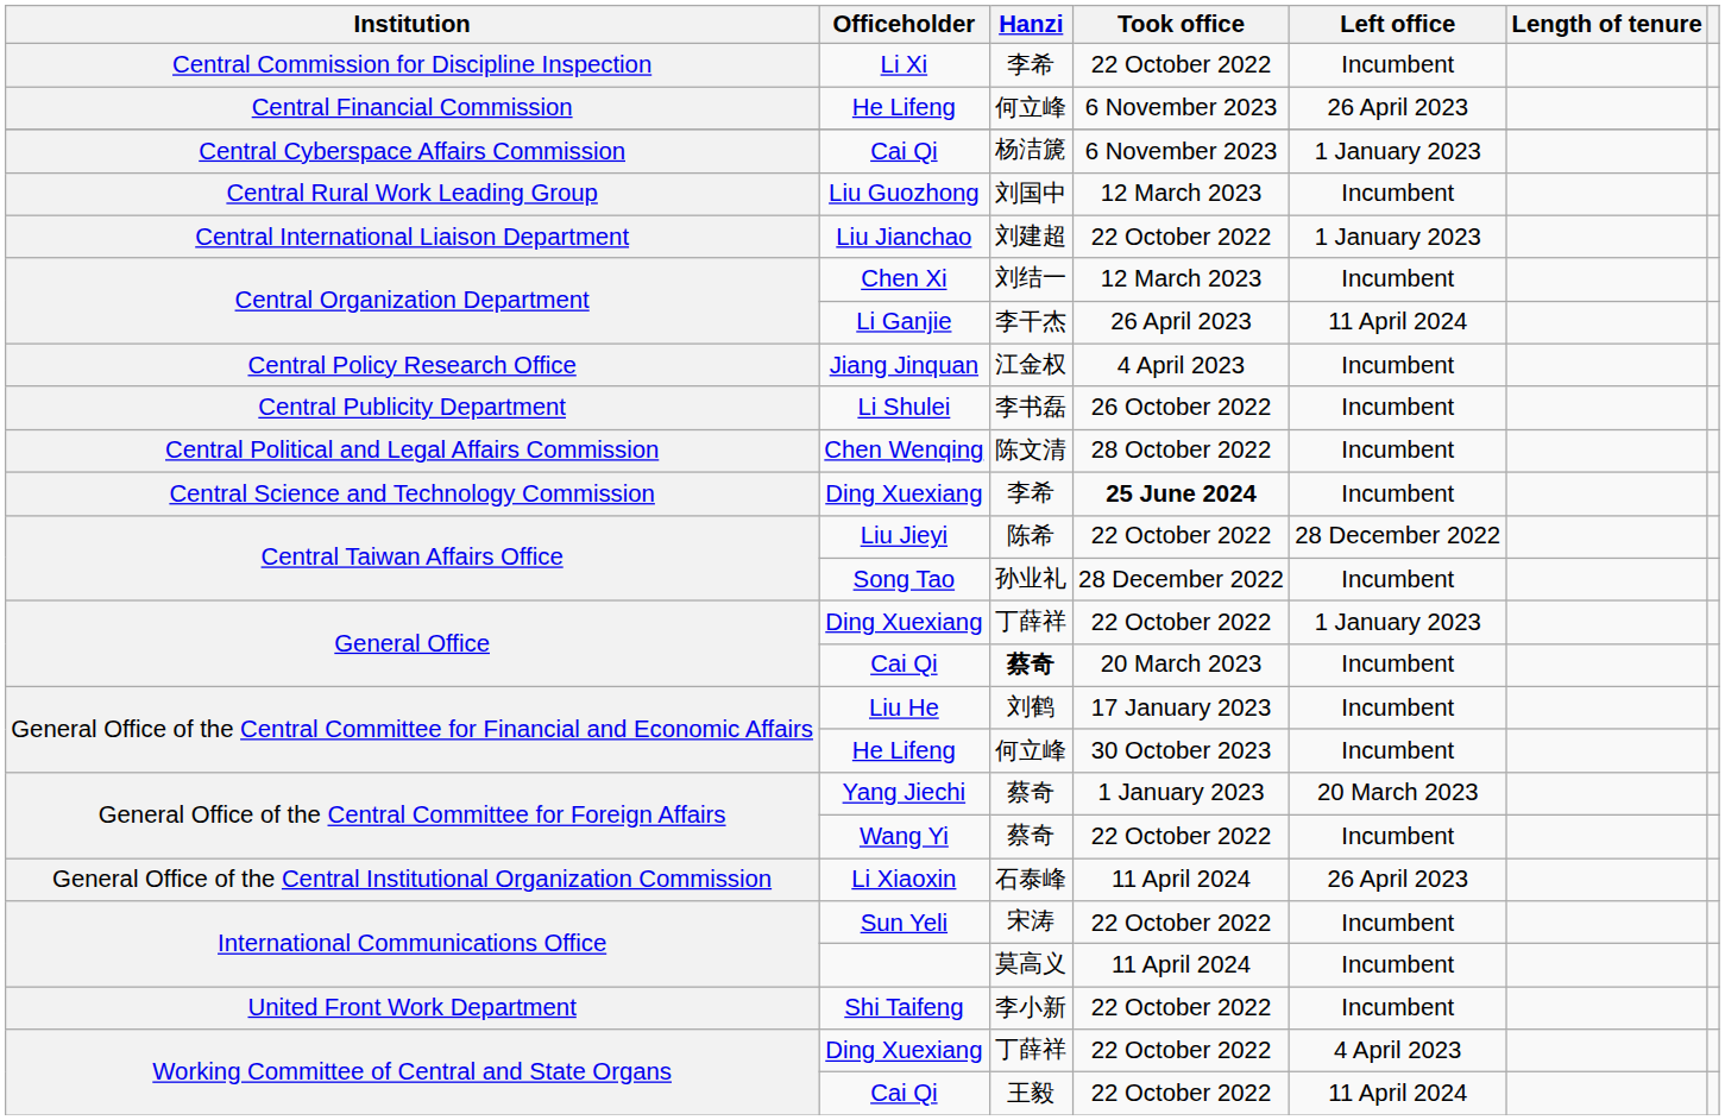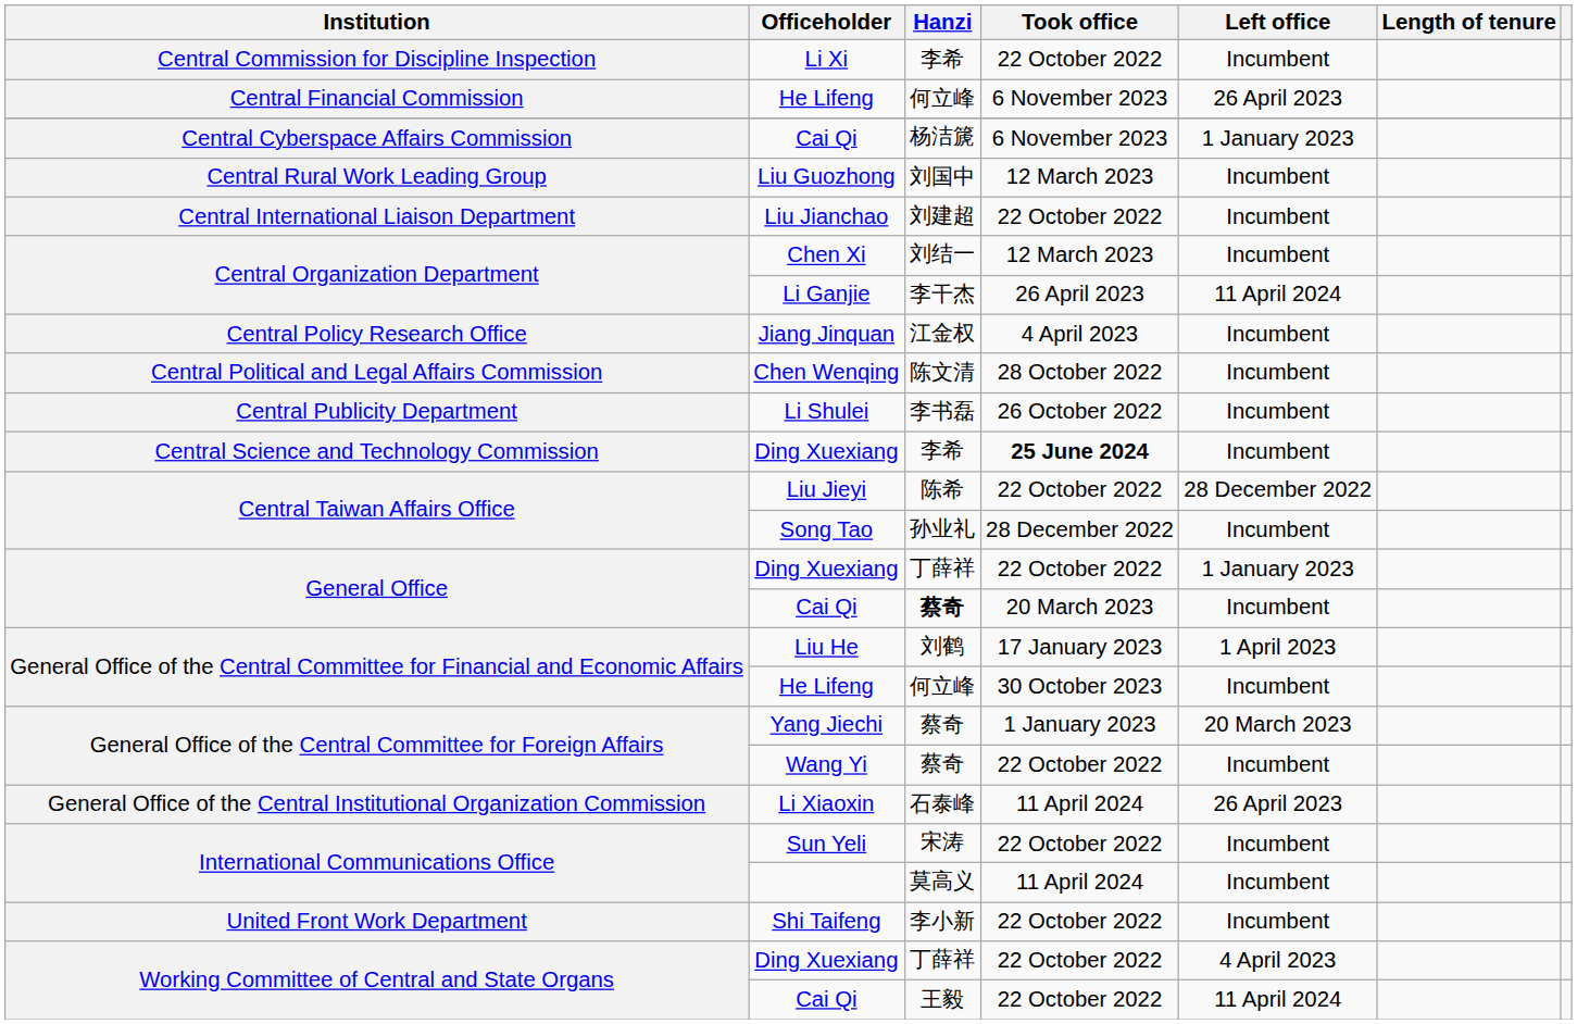Liu Jianchao | Left office: 1 January 2023 -> Incumbent
rows swapped: Chen Wenqing <-> Li Shulei
Liu He | Left office: Incumbent -> 1 April 2023
